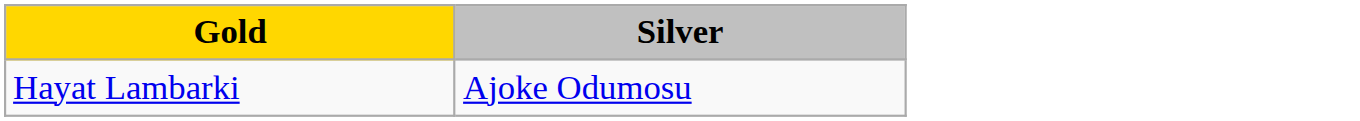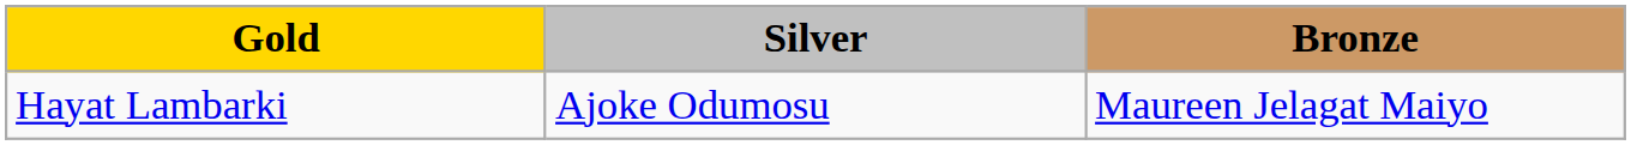+ column: Bronze | Maureen Jelagat Maiyo
